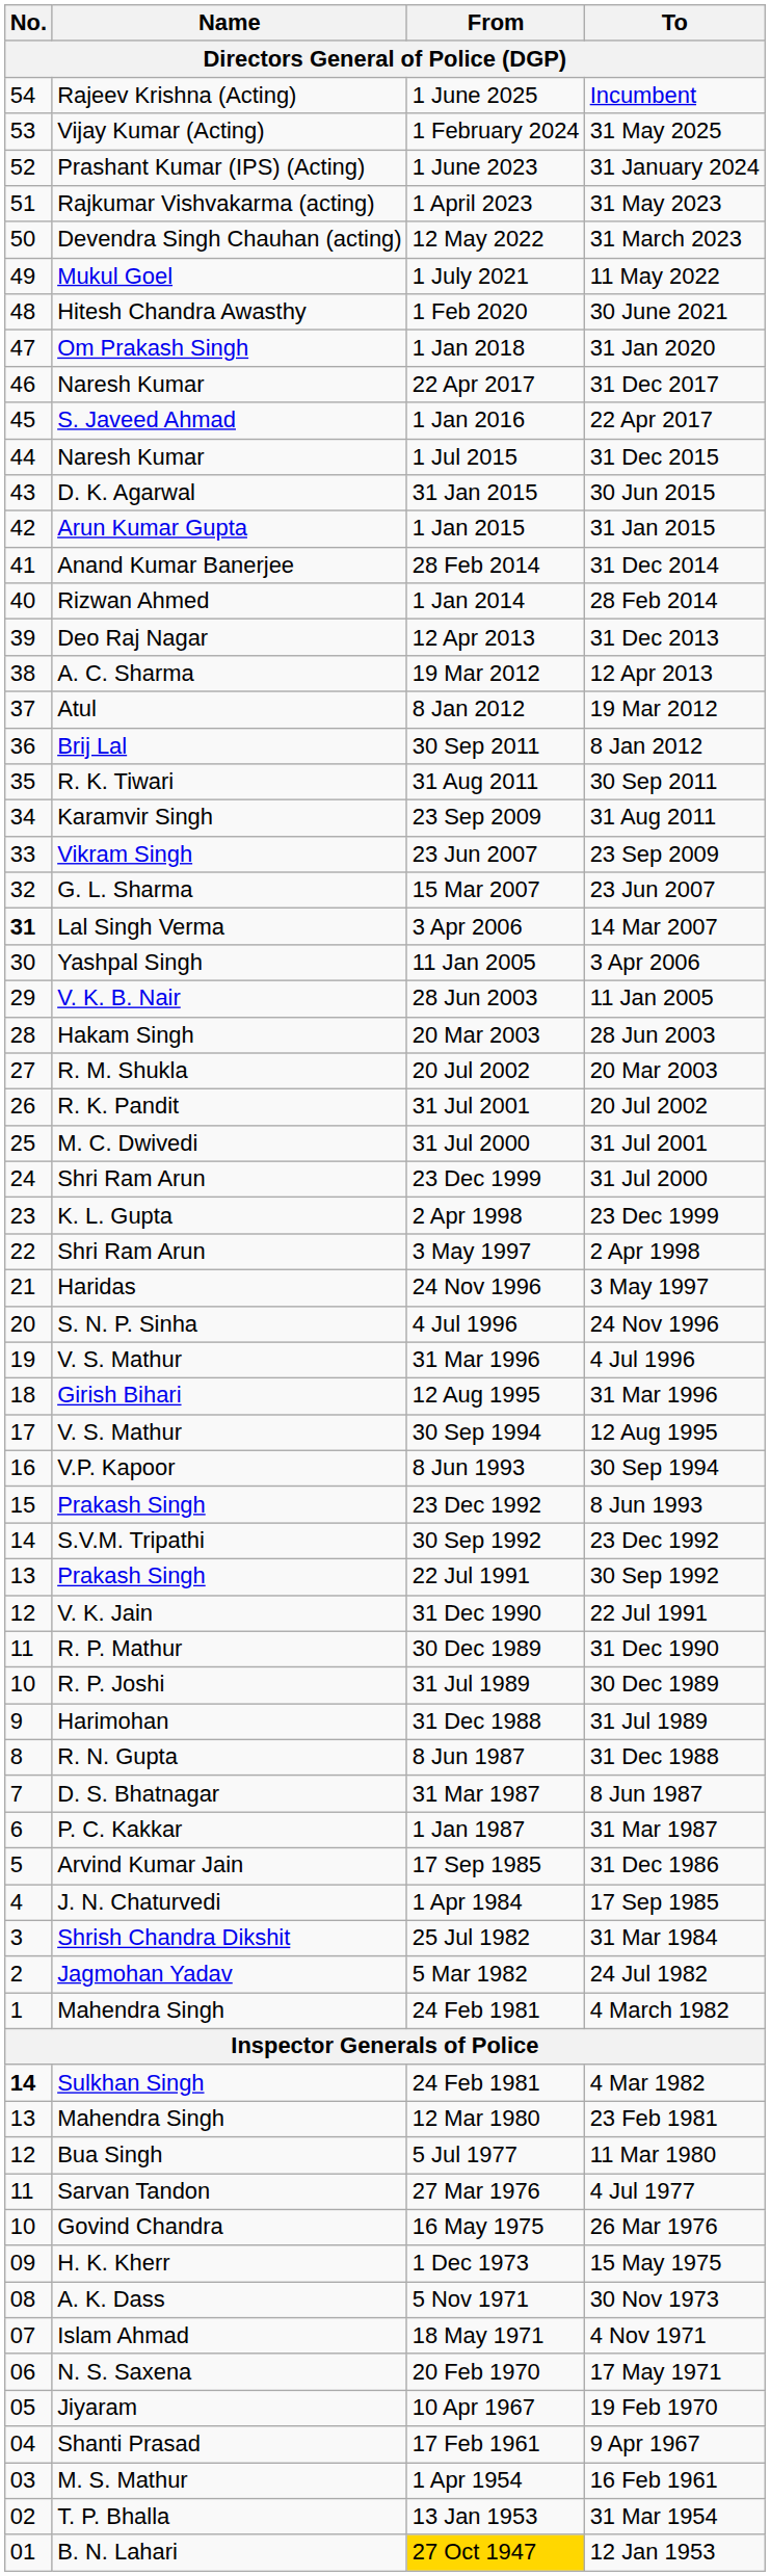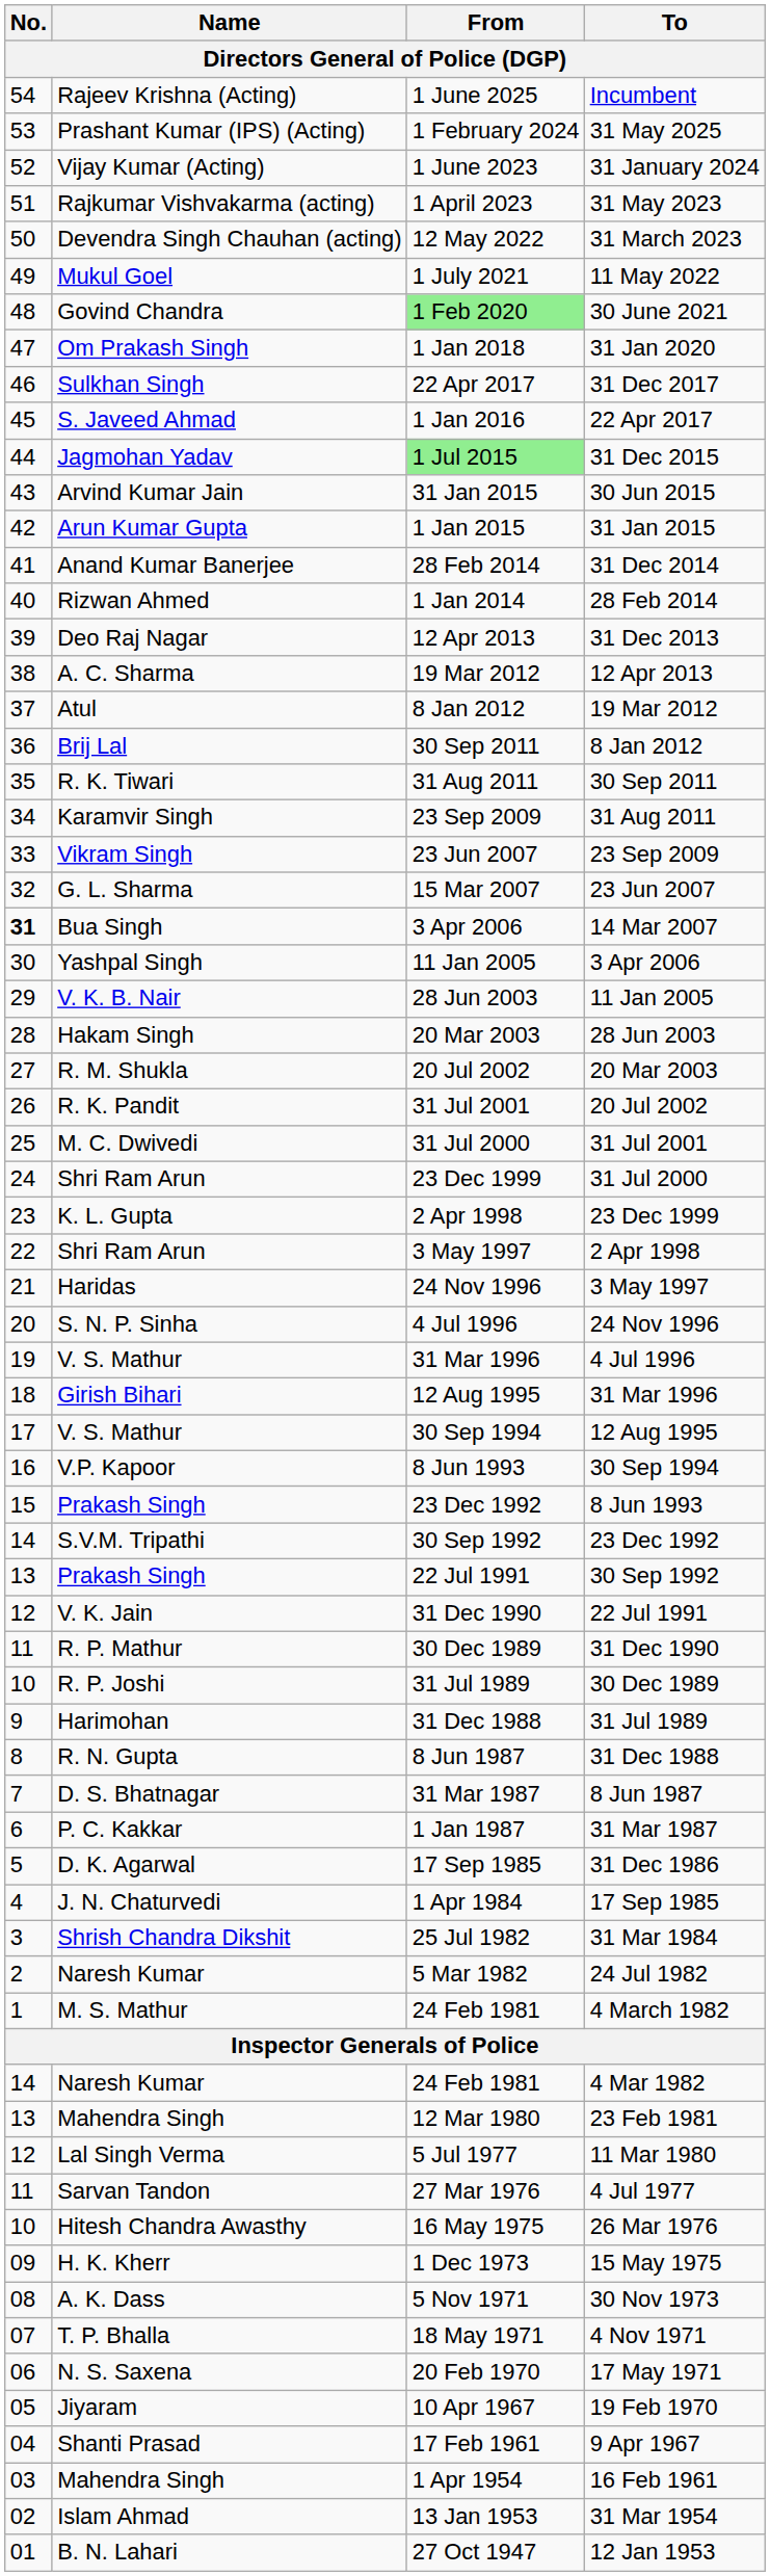31 May 2025 | Name: Vijay Kumar (Acting) -> Prashant Kumar (IPS) (Acting)
31 January 2024 | Name: Prashant Kumar (IPS) (Acting) -> Vijay Kumar (Acting)
30 June 2021 | Name: Hitesh Chandra Awasthy -> Govind Chandra
30 June 2021 | From: no background -> lightgreen background
31 Dec 2017 | Name: Naresh Kumar -> Sulkhan Singh
31 Dec 2015 | Name: Naresh Kumar -> Jagmohan Yadav
31 Dec 2015 | From: no background -> lightgreen background
30 Jun 2015 | Name: D. K. Agarwal -> Arvind Kumar Jain
14 Mar 2007 | Name: Lal Singh Verma -> Bua Singh
31 Dec 1986 | Name: Arvind Kumar Jain -> D. K. Agarwal
24 Jul 1982 | Name: Jagmohan Yadav -> Naresh Kumar
4 March 1982 | Name: Mahendra Singh -> M. S. Mathur
4 Mar 1982 | No.: bold -> normal
4 Mar 1982 | Name: Sulkhan Singh -> Naresh Kumar
11 Mar 1980 | Name: Bua Singh -> Lal Singh Verma
26 Mar 1976 | Name: Govind Chandra -> Hitesh Chandra Awasthy
4 Nov 1971 | Name: Islam Ahmad -> T. P. Bhalla
16 Feb 1961 | Name: M. S. Mathur -> Mahendra Singh
31 Mar 1954 | Name: T. P. Bhalla -> Islam Ahmad
12 Jan 1953 | From: gold background -> no background
